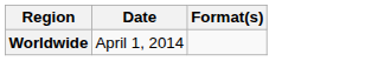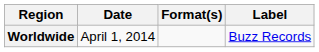+ column: Label | Buzz Records
